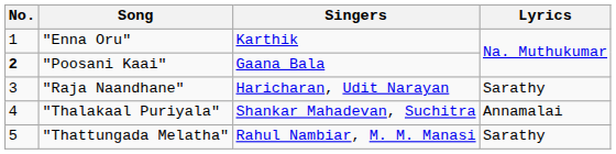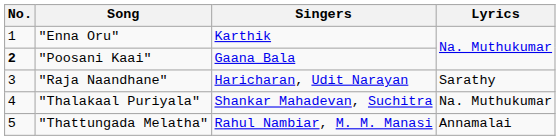"Thalakaal Puriyala" | Lyrics: Annamalai -> Na. Muthukumar
"Thattungada Melatha" | Lyrics: Sarathy -> Annamalai
